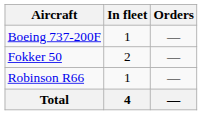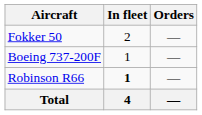rows swapped: Boeing 737-200F <-> Fokker 50
Robinson R66 | In fleet: normal -> bold
